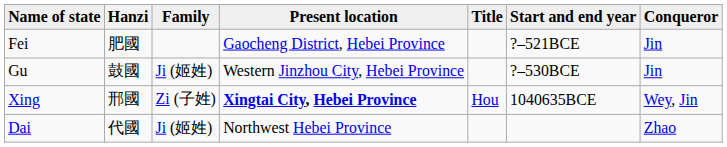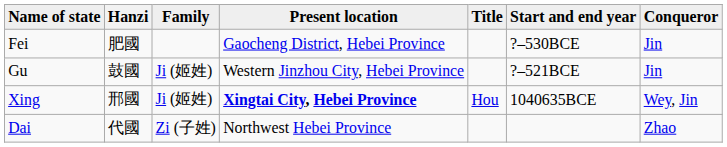Fei | Start and end year: ?–521BCE -> ?–530BCE
Gu | Start and end year: ?–530BCE -> ?–521BCE
Xing | Family: Zi (子姓) -> Ji (姬姓)
Dai | Family: Ji (姬姓) -> Zi (子姓)
